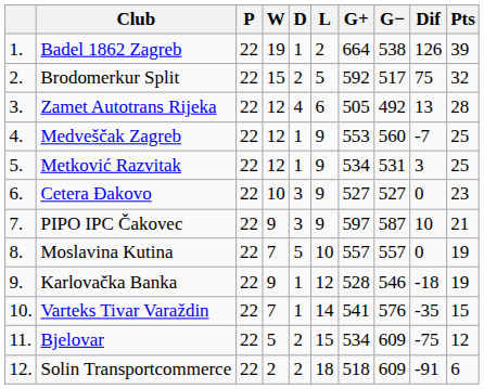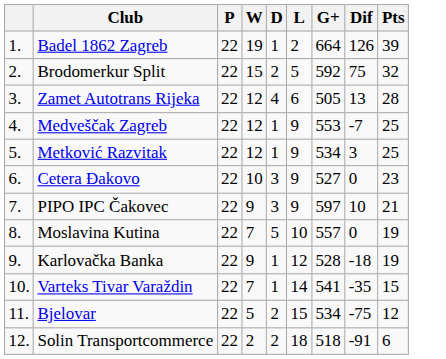- column: G− | 538 | 517 | 492 | 560 | 531 | 527 | 587 | 557 | 546 | 576 | 609 | 609
